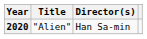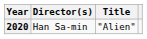columns swapped: Title <-> Director(s)
